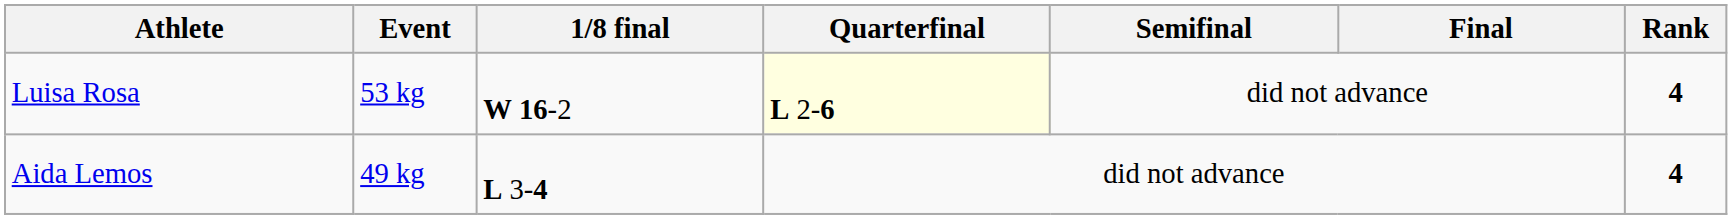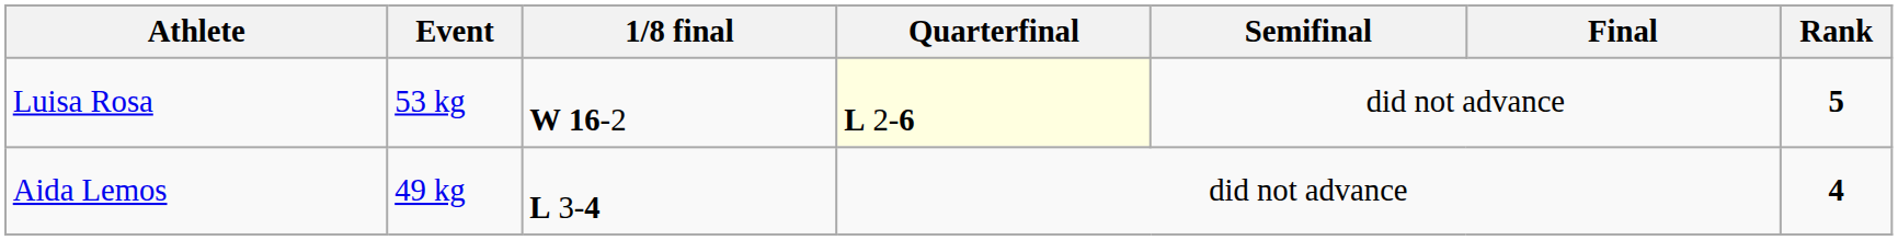Luisa Rosa | Rank: 4 -> 5
